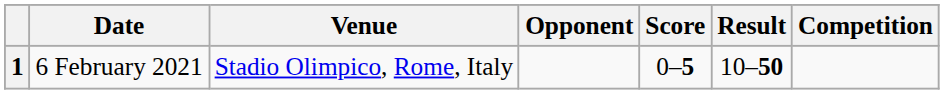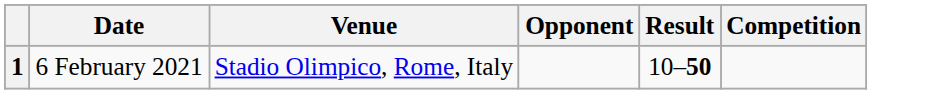- column: Score | 0–5
